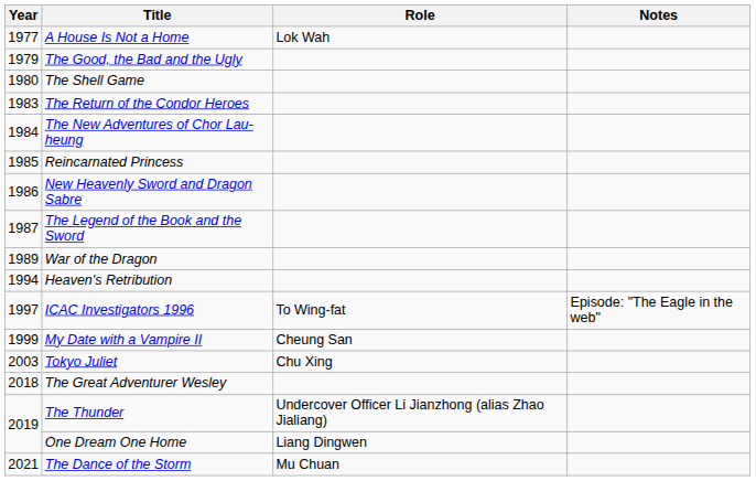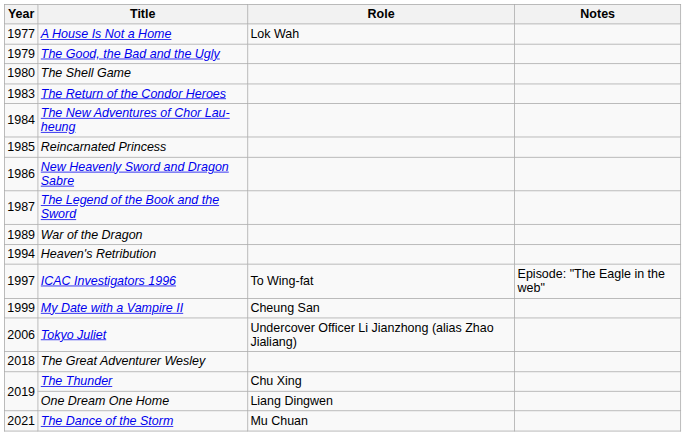Tokyo Juliet | Year: 2003 -> 2006
Tokyo Juliet | Role: Chu Xing -> Undercover Officer Li Jianzhong (alias Zhao Jialiang)
The Thunder | Role: Undercover Officer Li Jianzhong (alias Zhao Jialiang) -> Chu Xing
